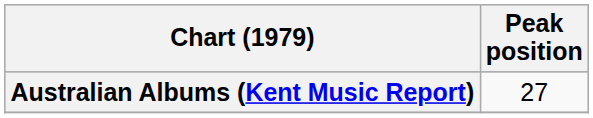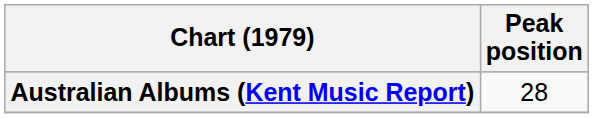Australian Albums (Kent Music Report) | Peak position: 27 -> 28
